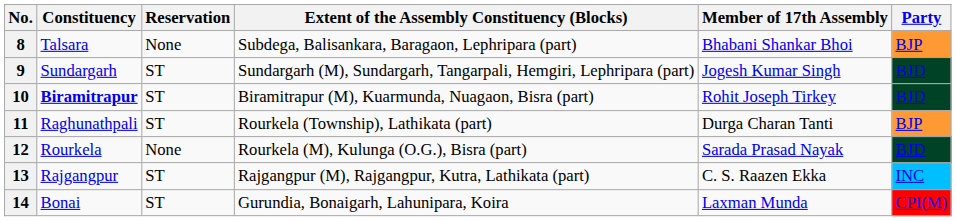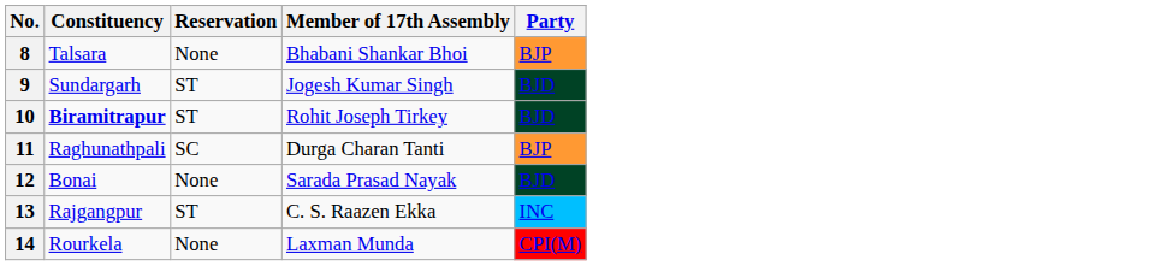- column: Extent of the Assembly Constituency (Blocks) | Subdega, Balisankara, Baragaon, Lephripara (part) | Sundargarh (M), Sundargarh, Tangarpali, Hemgiri, Lephripara (part) | Biramitrapur (M), Kuarmunda, Nuagaon, Bisra (part) | Rourkela (Township), Lathikata (part) | Rourkela (M), Kulunga (O.G.), Bisra (part) | Rajgangpur (M), Rajgangpur, Kutra, Lathikata (part) | Gurundia, Bonaigarh, Lahunipara, Koira
11 | Reservation: ST -> SC
12 | Constituency: Rourkela -> Bonai
14 | Constituency: Bonai -> Rourkela
14 | Reservation: ST -> None
